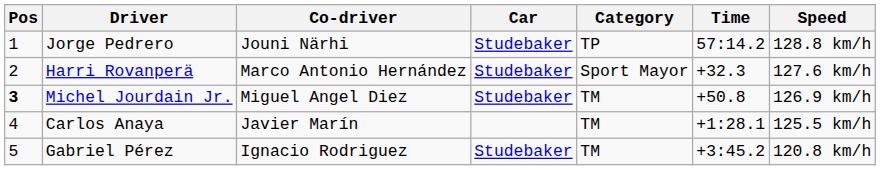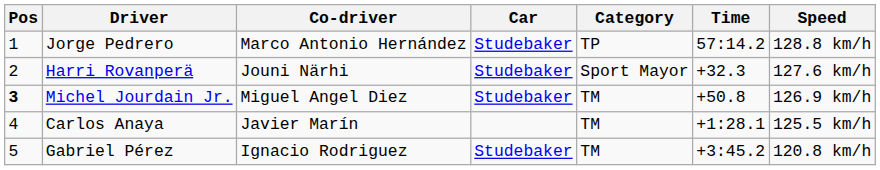Jorge Pedrero | Co-driver: Jouni Närhi -> Marco Antonio Hernández
Harri Rovanperä | Co-driver: Marco Antonio Hernández -> Jouni Närhi
